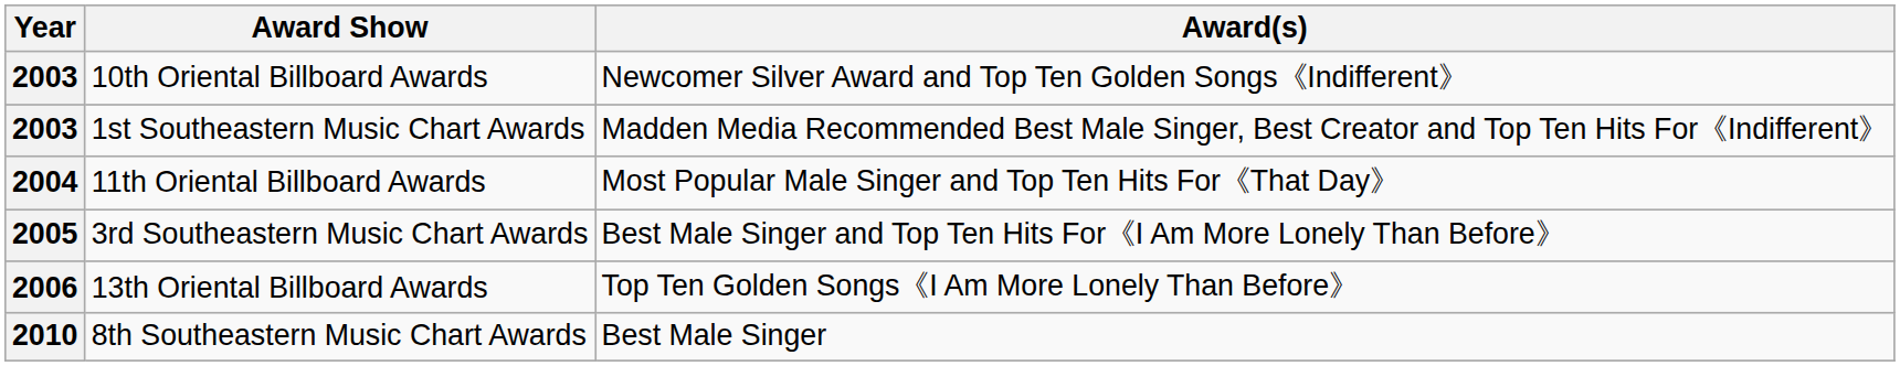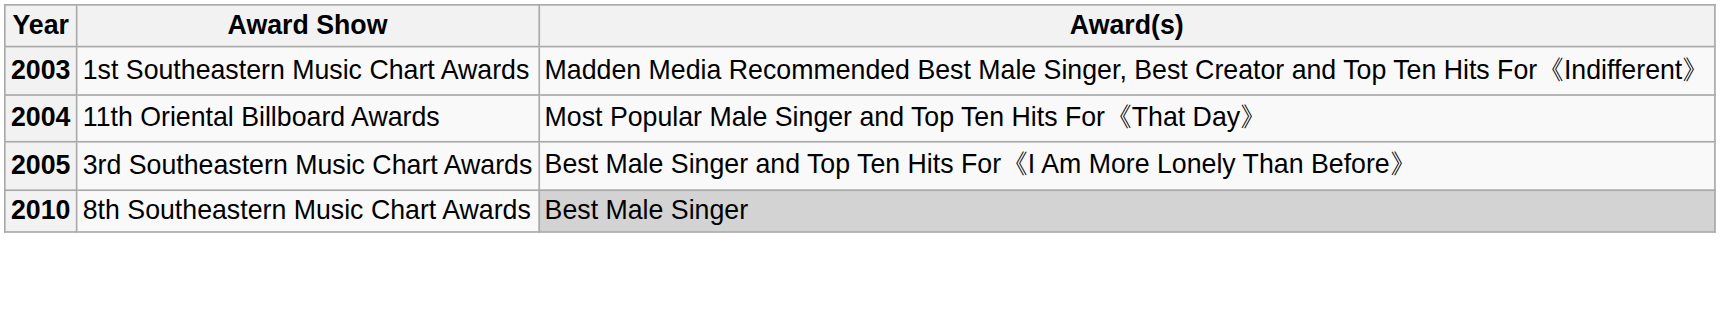- row: 2003 | 10th Oriental Billboard Awards | Newcomer Silver Award and Top Ten Golden Songs《Indifferent》
- row: 2006 | 13th Oriental Billboard Awards | Top Ten Golden Songs《I Am More Lonely Than Before》
8th Southeastern Music Chart Awards | Award(s): no background -> lightgrey background
